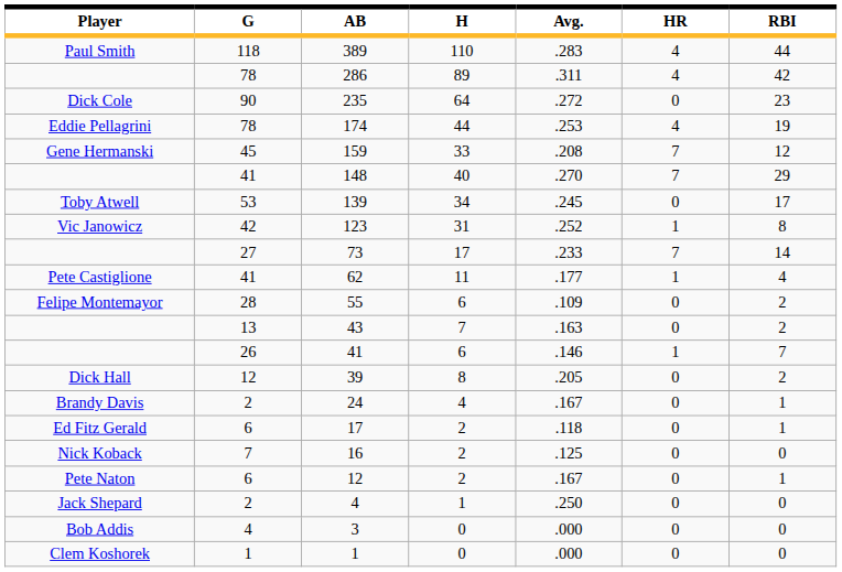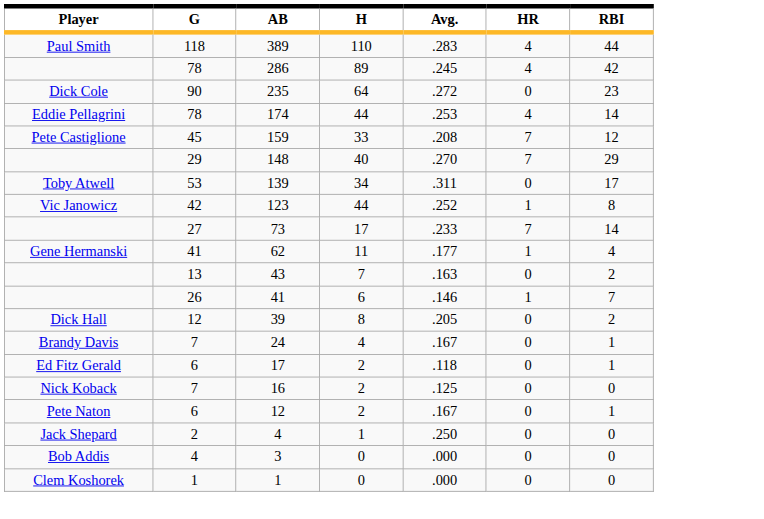286 | Avg.: .311 -> .245
174 | RBI: 19 -> 14
159 | Player: Gene Hermanski -> Pete Castiglione
148 | G: 41 -> 29
139 | Avg.: .245 -> .311
123 | H: 31 -> 44
62 | Player: Pete Castiglione -> Gene Hermanski
- row: Felipe Montemayor | 28 | 55 | 6 | .109 | 0 | 2
24 | G: 2 -> 7
